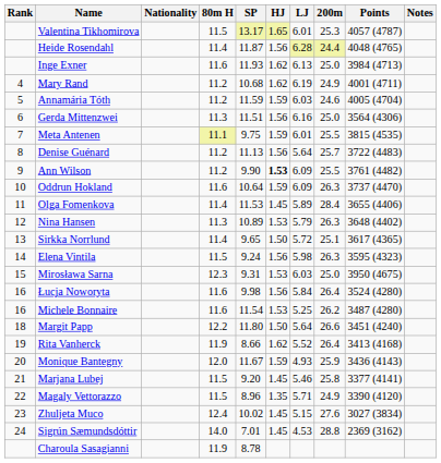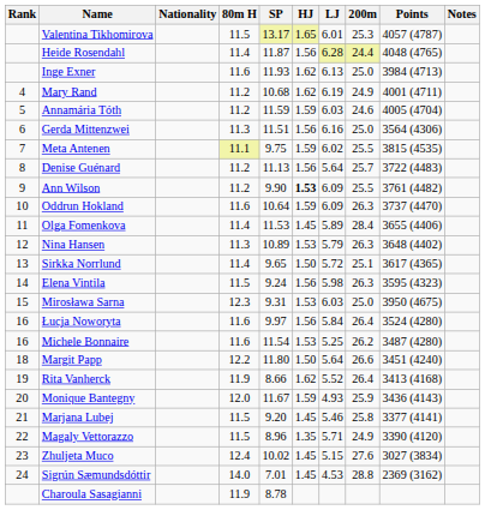Meta Antenen | LJ: 6.01 -> 6.02
Łucja Noworyta | SP: 9.98 -> 9.97
